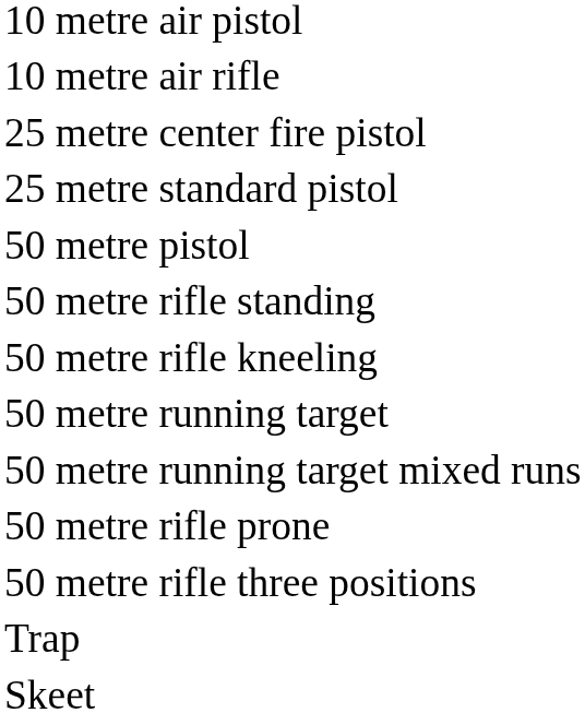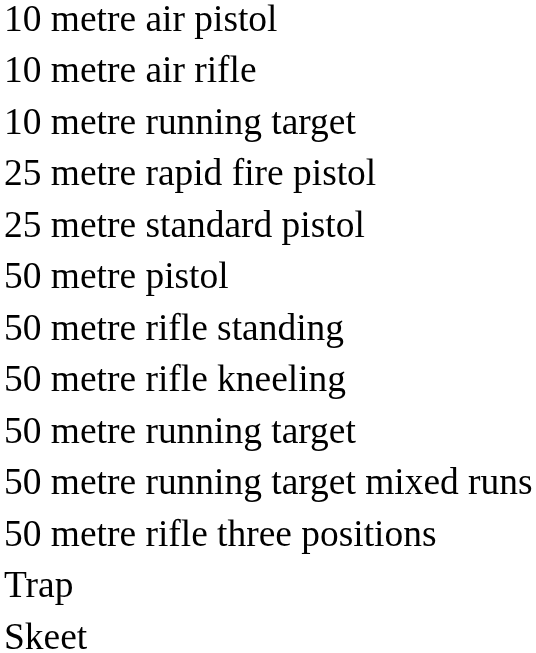+ row: 10 metre running target
- row: 25 metre center fire pistol
+ row: 25 metre rapid fire pistol
- row: 50 metre rifle prone
